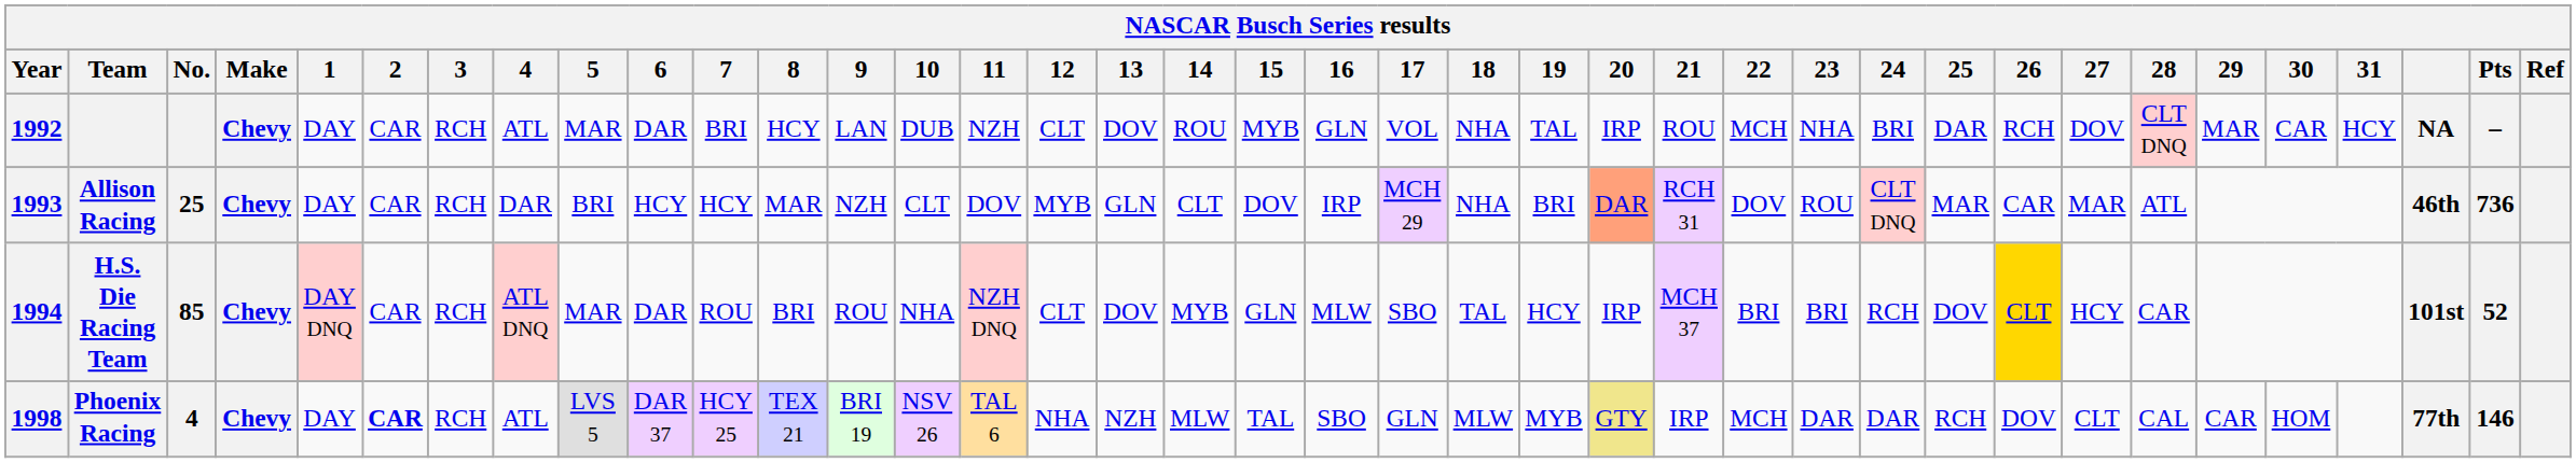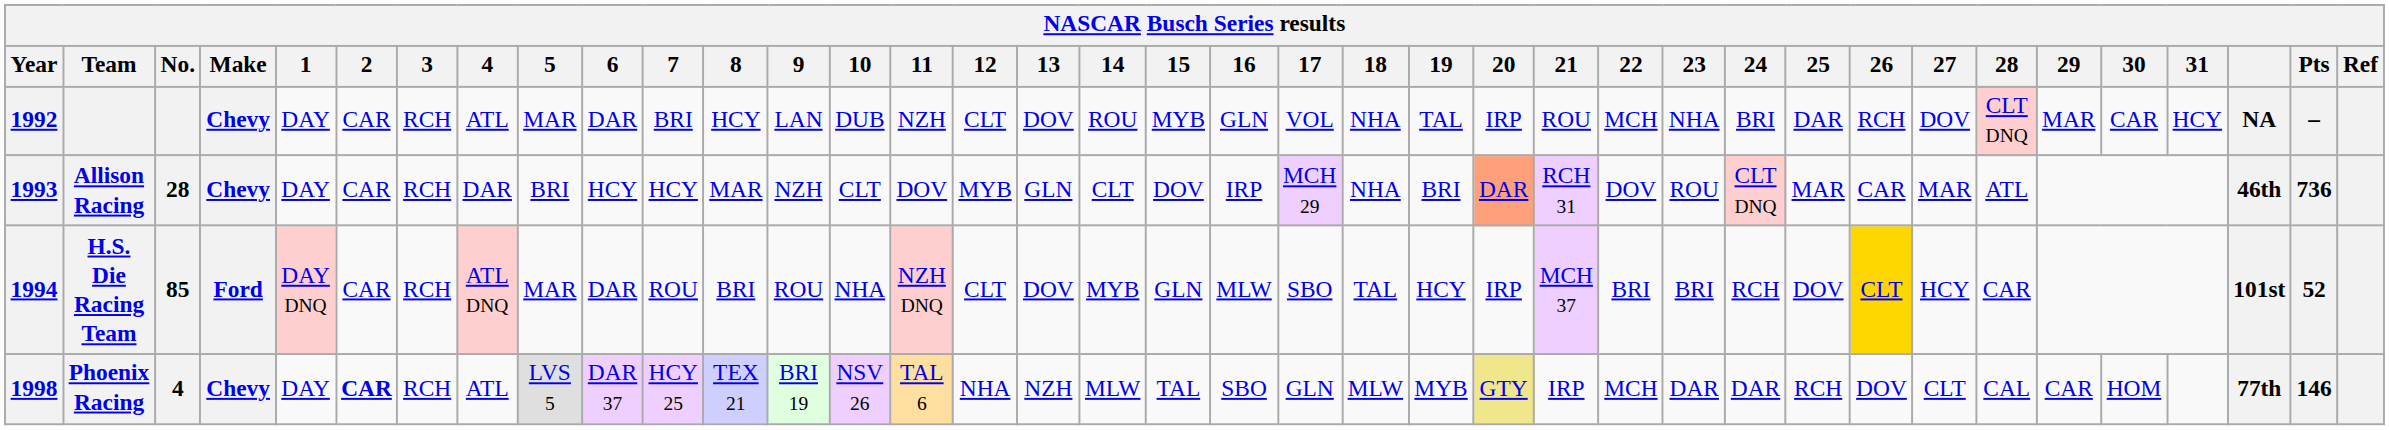Allison Racing | No.: 25 -> 28
H.S. Die Racing Team | Make: Chevy -> Ford
